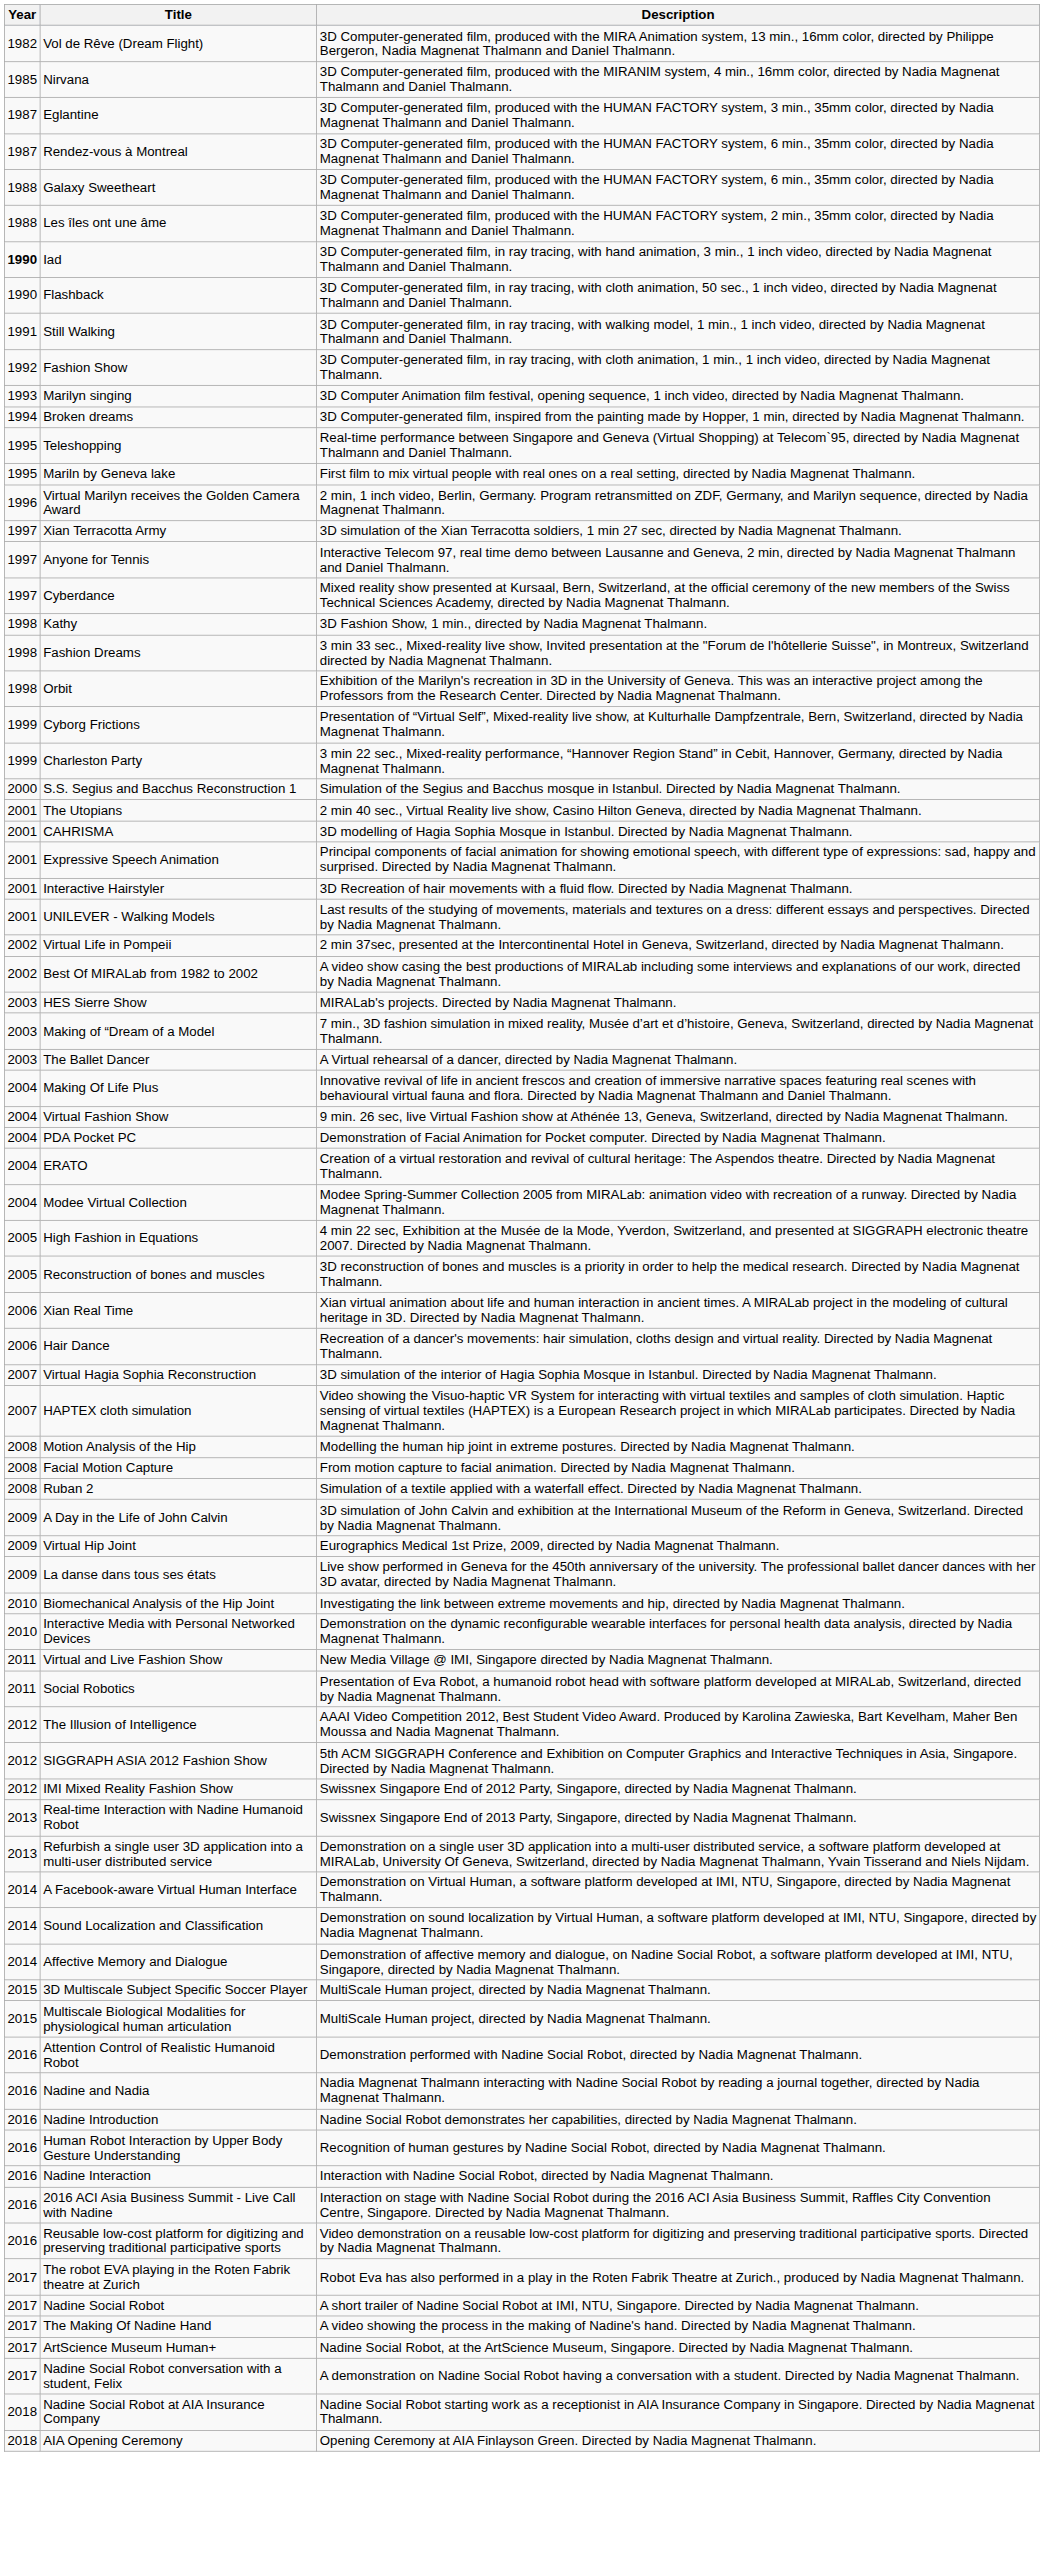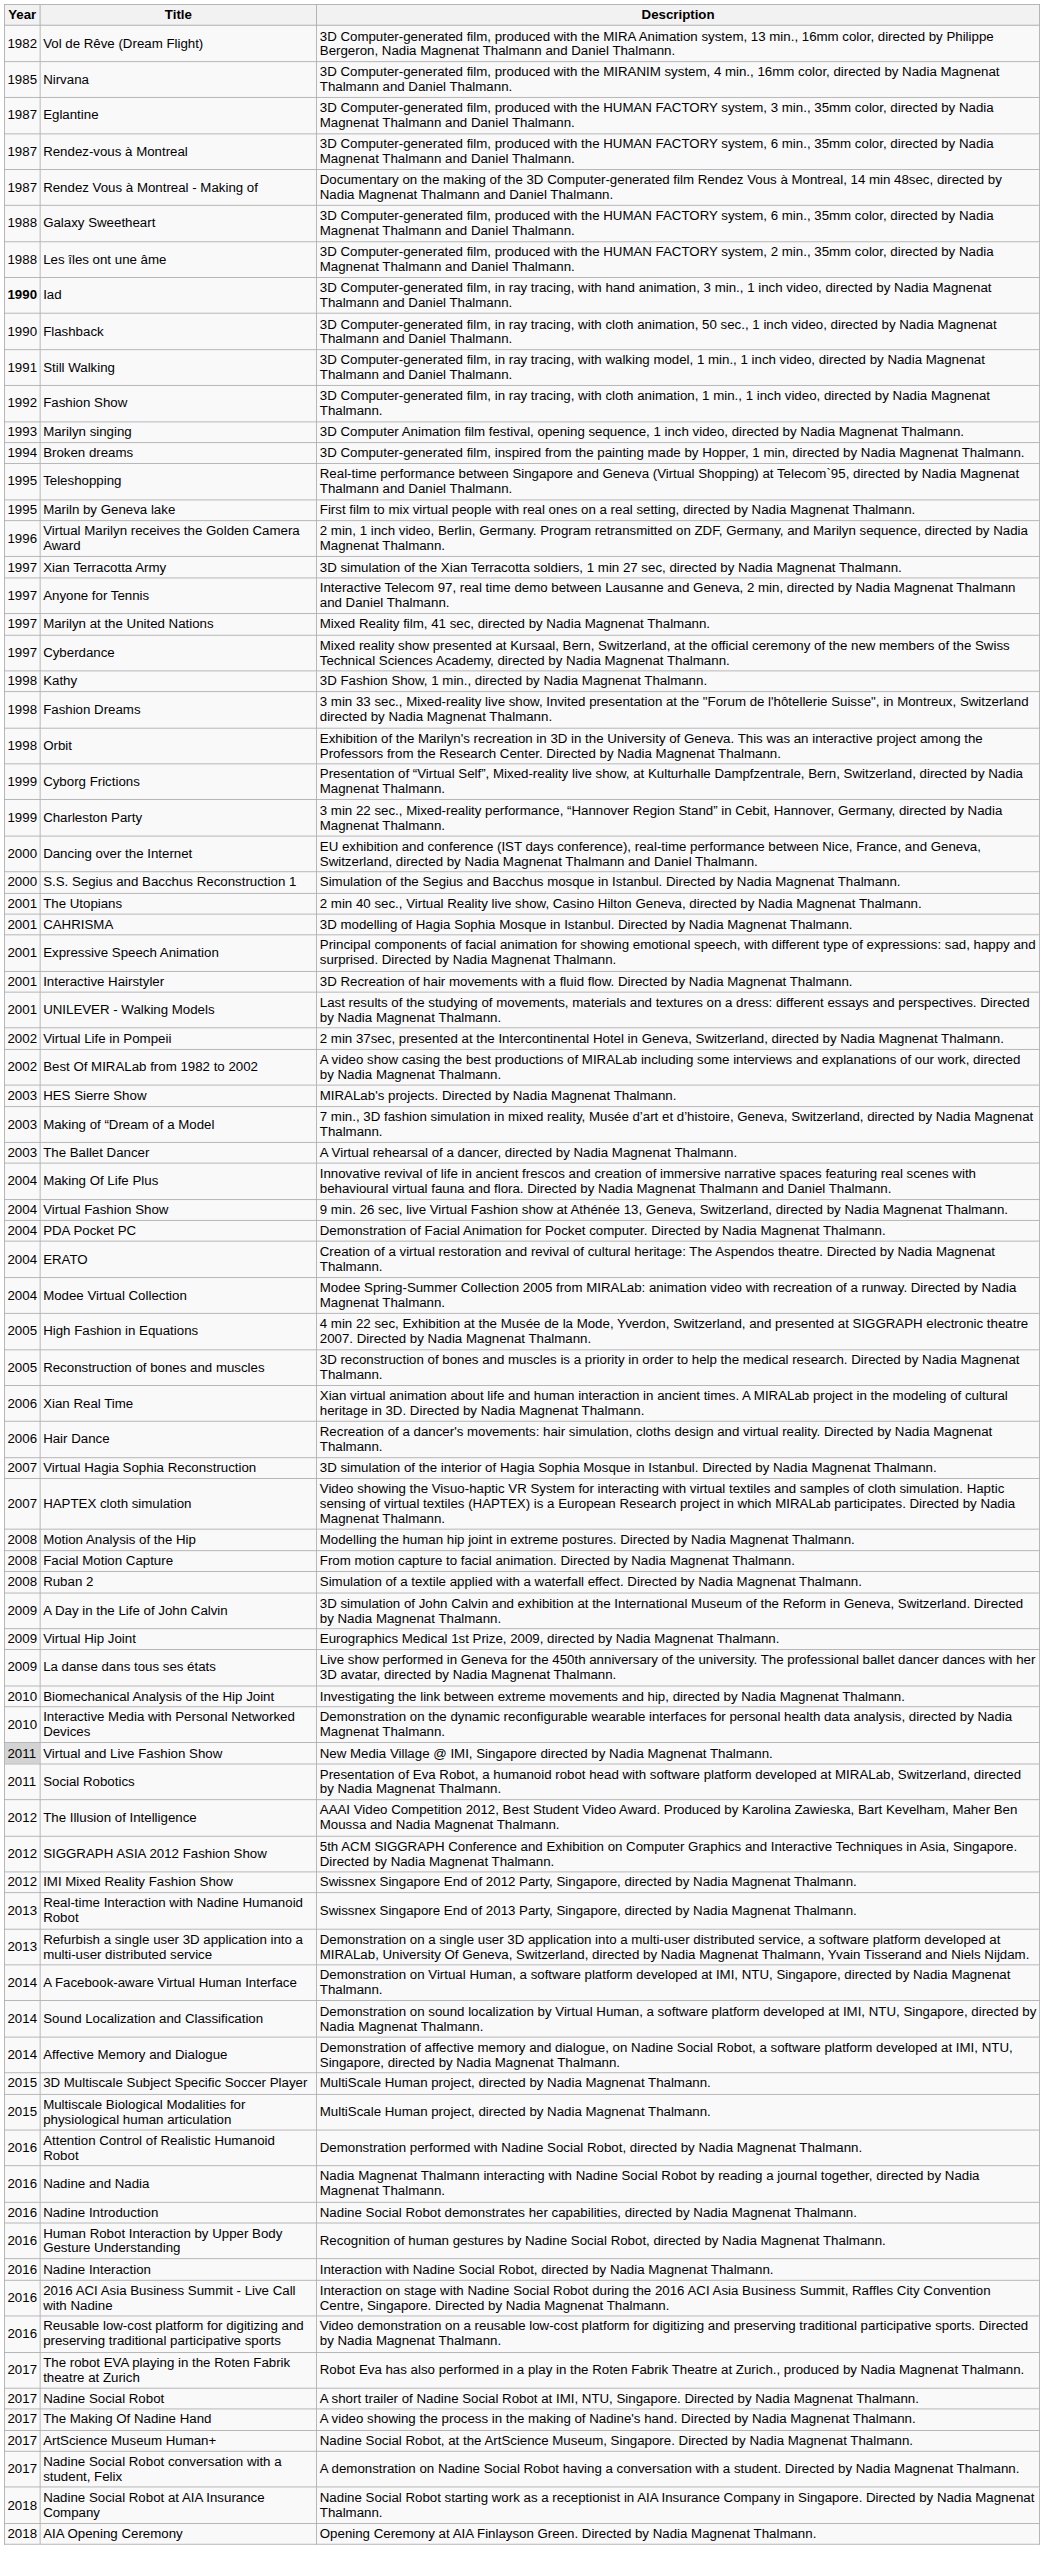+ row: 1987 | Rendez Vous à Montreal - Making of | Documentary on the making of the 3D Computer-generated film Rendez Vous à Montreal, 14 min 48sec, directed by Nadia Magnenat Thalmann and Daniel Thalmann.
+ row: 1997 | Marilyn at the United Nations | Mixed Reality film, 41 sec, directed by Nadia Magnenat Thalmann.
+ row: 2000 | Dancing over the Internet | EU exhibition and conference (IST days conference), real-time performance between Nice, France, and Geneva, Switzerland, directed by Nadia Magnenat Thalmann and Daniel Thalmann.
Virtual and Live Fashion Show | Year: no background -> lightgrey background
